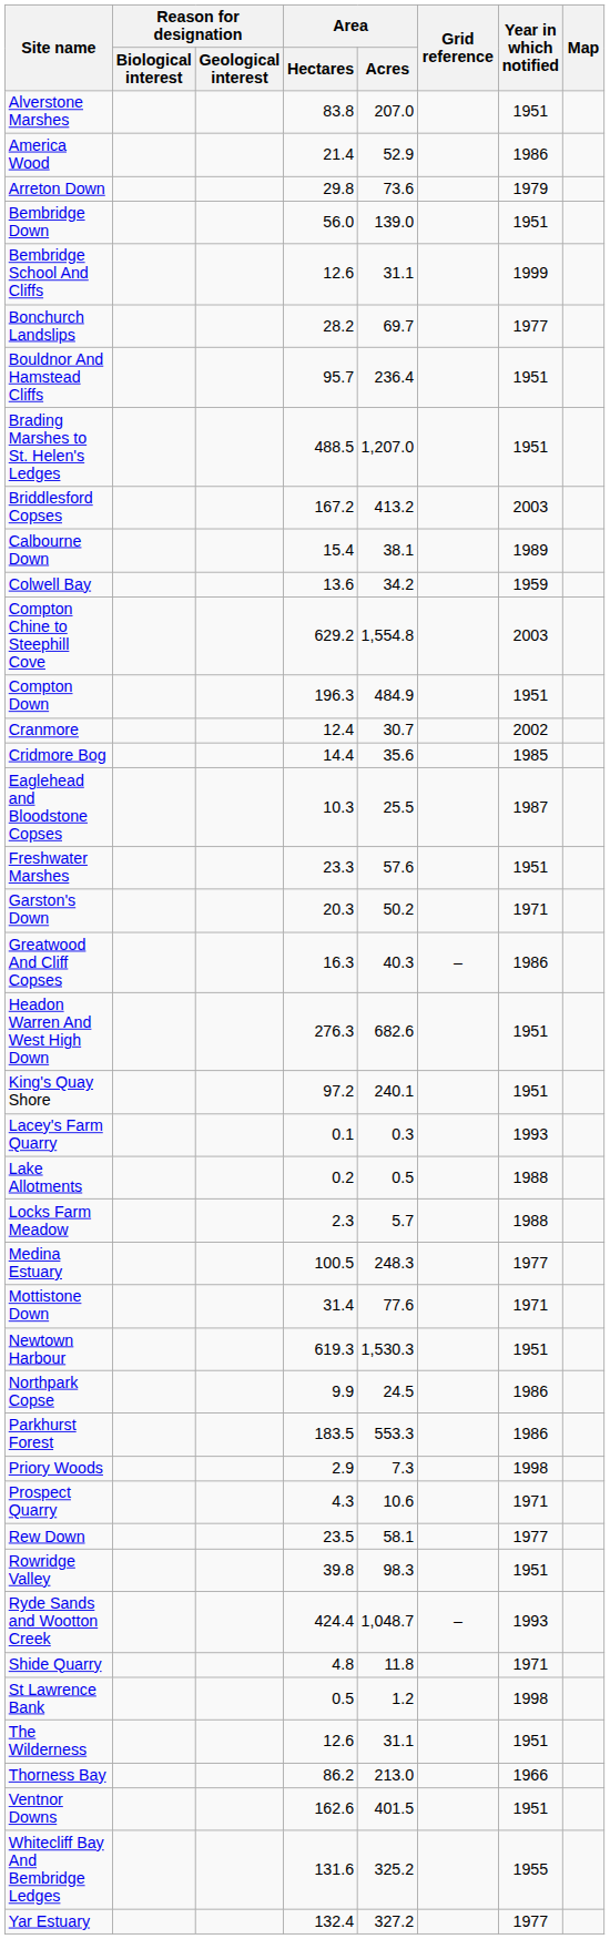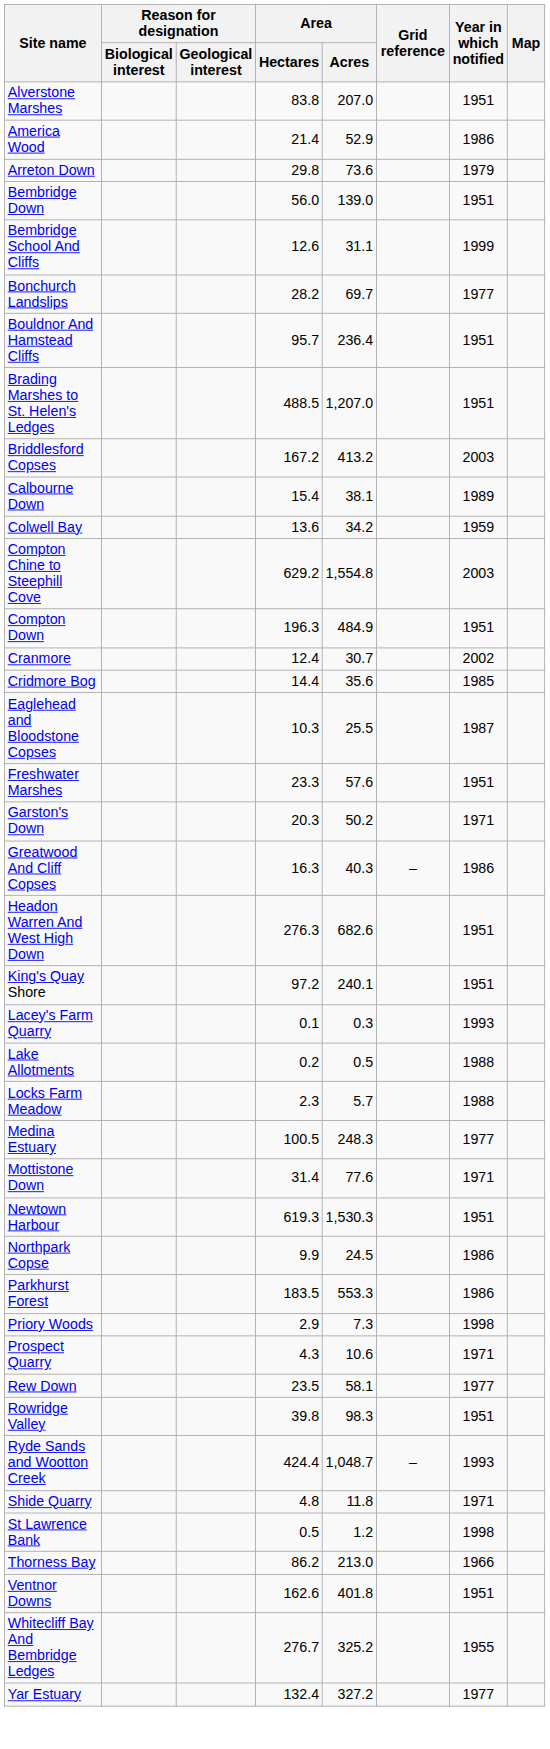- row: The Wilderness | 12.6 | 31.1 | 1951
Ventnor Downs | Area / Acres: 401.5 -> 401.8
Whitecliff Bay And Bembridge Ledges | Area / Hectares: 131.6 -> 276.7
